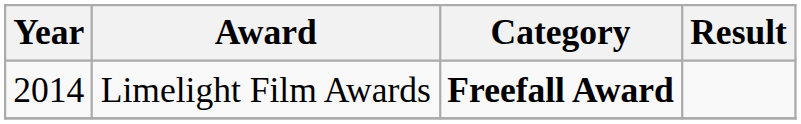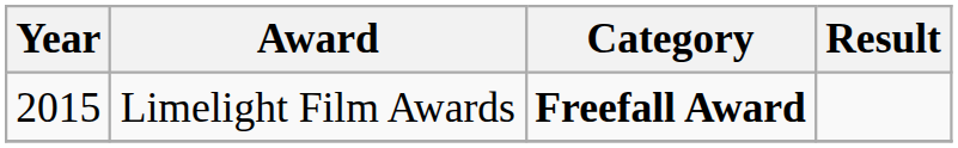Limelight Film Awards | Year: 2014 -> 2015
